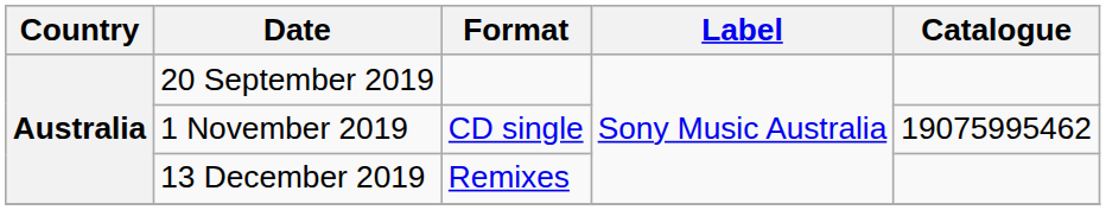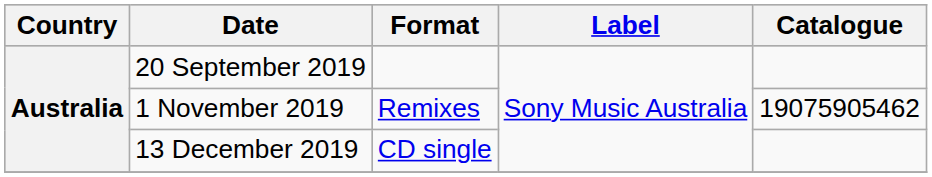1 November 2019 | Format: CD single -> Remixes
1 November 2019 | Catalogue: 19075995462 -> 19075905462
13 December 2019 | Format: Remixes -> CD single
